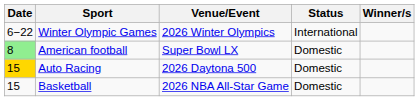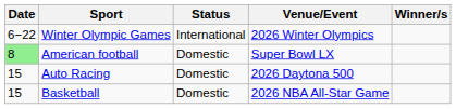columns swapped: Venue/Event <-> Status
Auto Racing | Date: gold background -> no background
